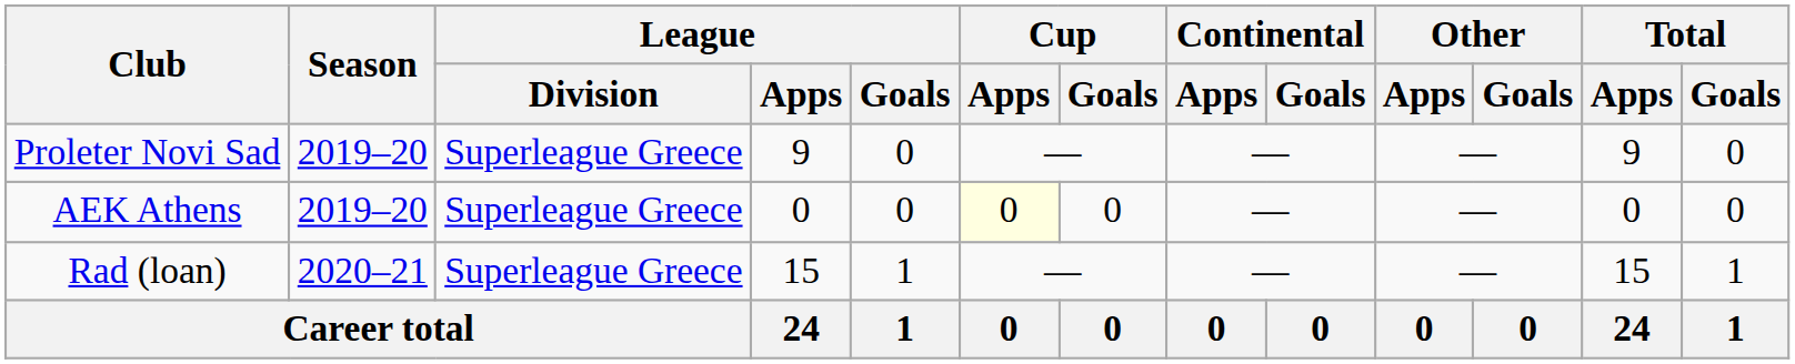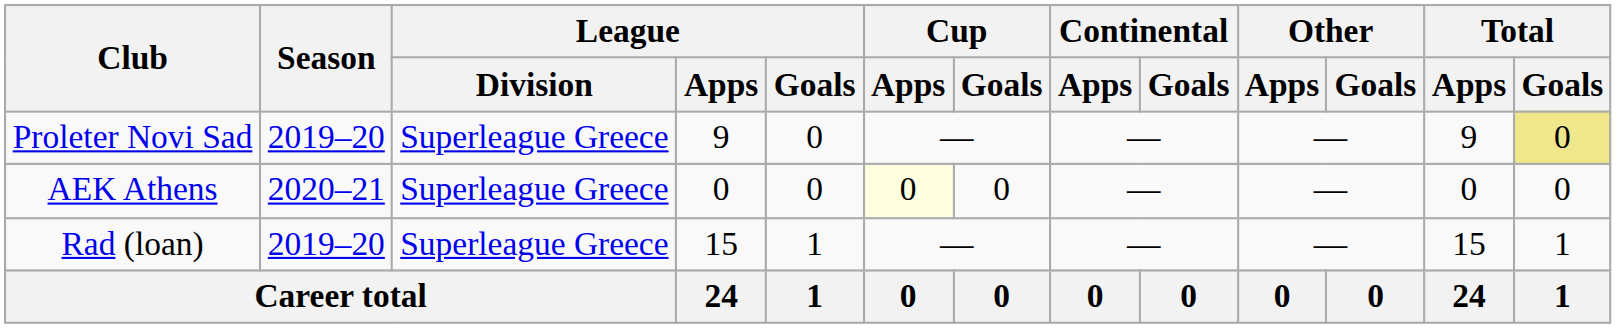Proleter Novi Sad | Total / Goals: no background -> khaki background
AEK Athens | Season: 2019–20 -> 2020–21
Rad (loan) | Season: 2020–21 -> 2019–20
